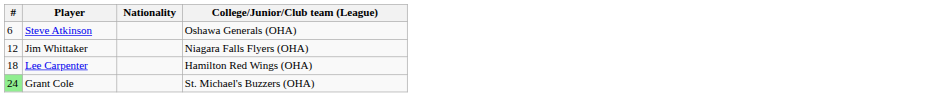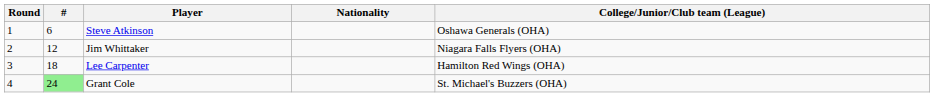+ column: Round | 1 | 2 | 3 | 4
